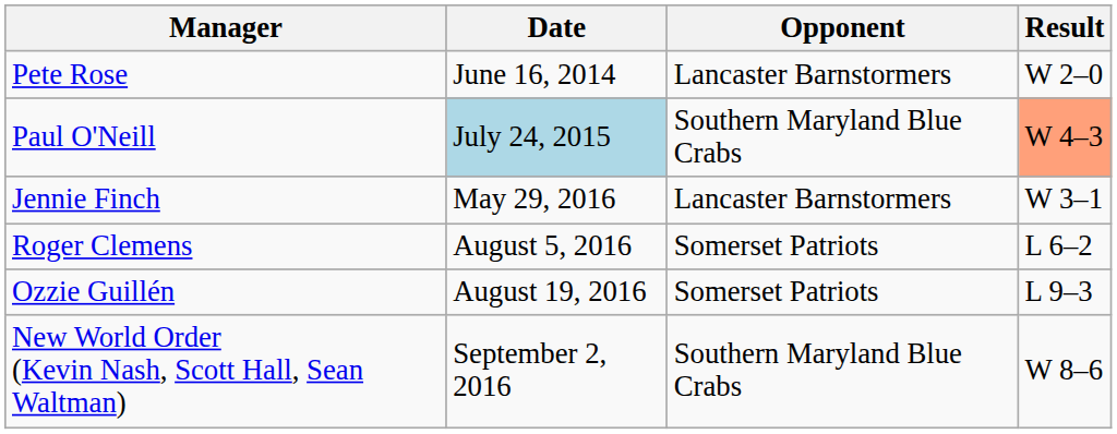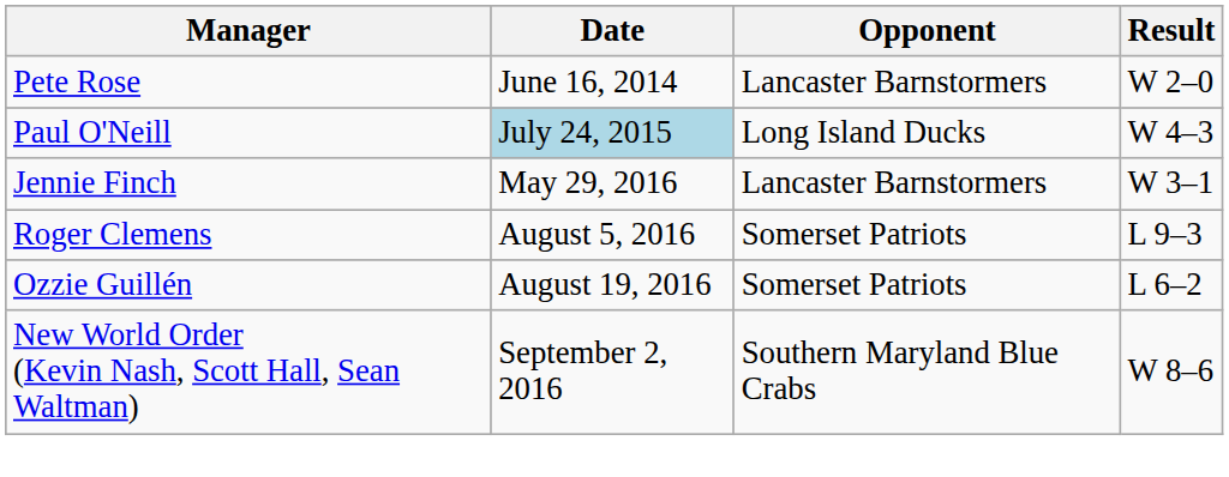Paul O'Neill | Opponent: Southern Maryland Blue Crabs -> Long Island Ducks
Paul O'Neill | Result: lightsalmon background -> no background
Roger Clemens | Result: L 6–2 -> L 9–3
Ozzie Guillén | Result: L 9–3 -> L 6–2
